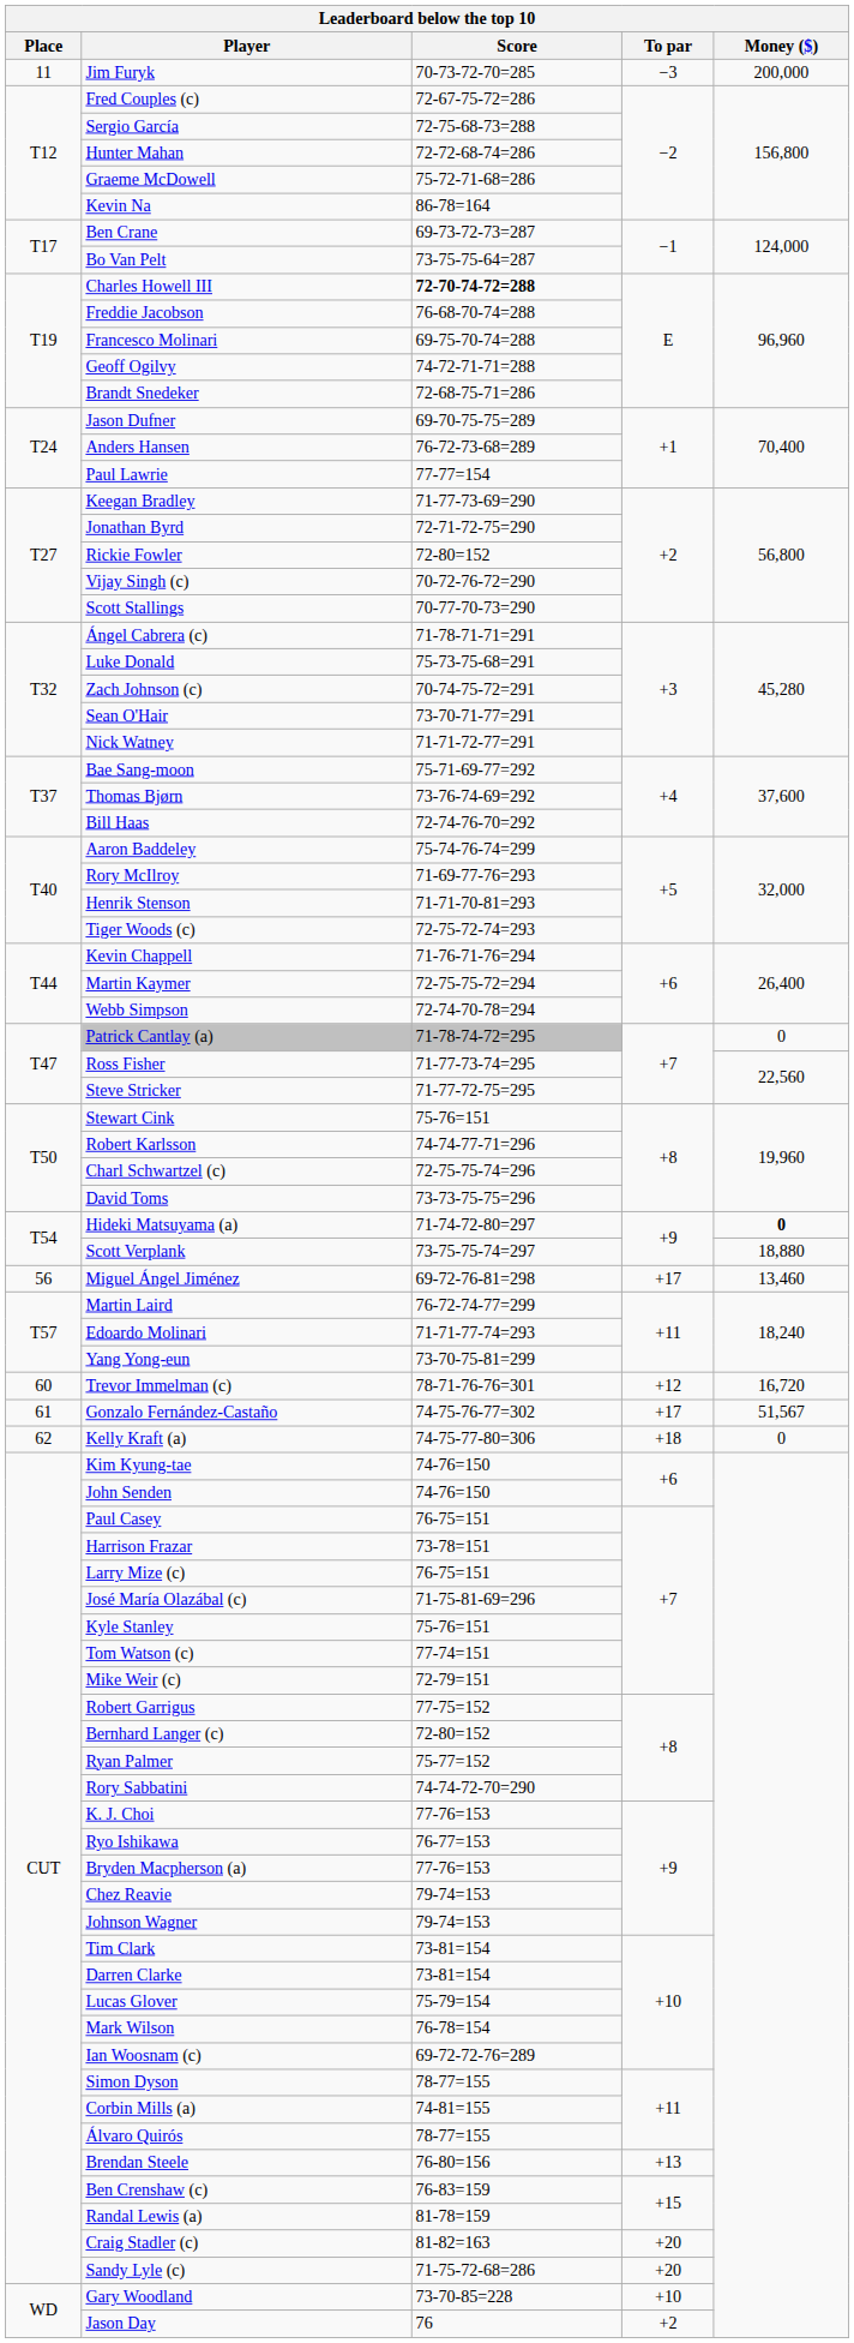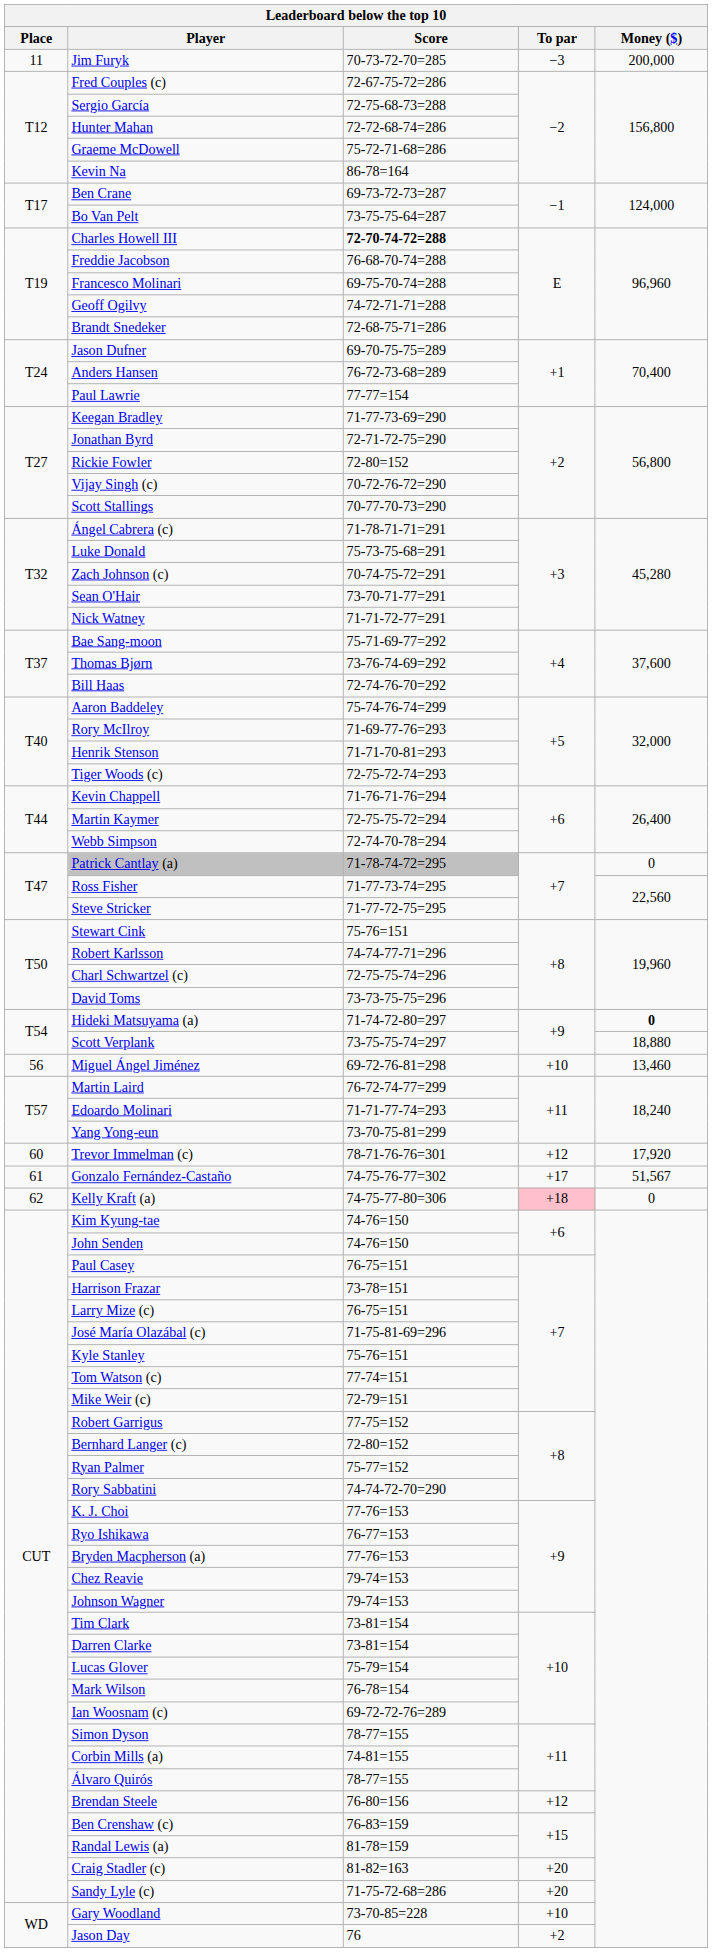Miguel Ángel Jiménez | To par: +17 -> +10
Trevor Immelman (c) | Money ($): 16,720 -> 17,920
Kelly Kraft (a) | To par: no background -> pink background
Brendan Steele | To par: +13 -> +12
